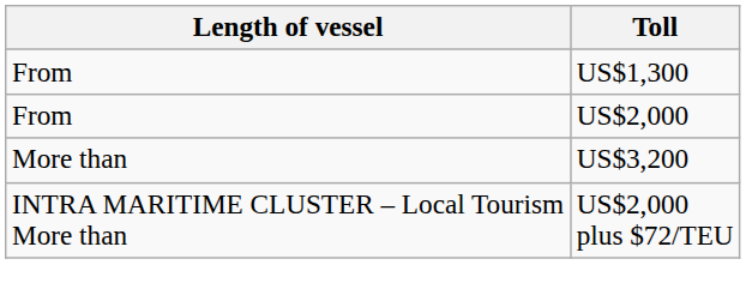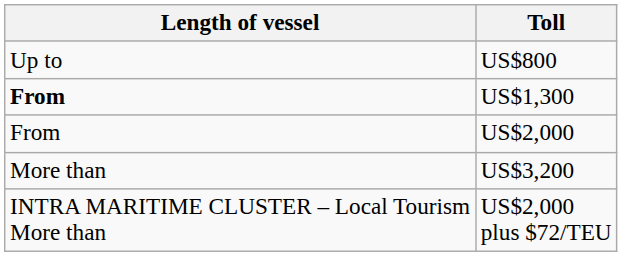+ row: Up to | US$800
US$1,300 | Length of vessel: normal -> bold
